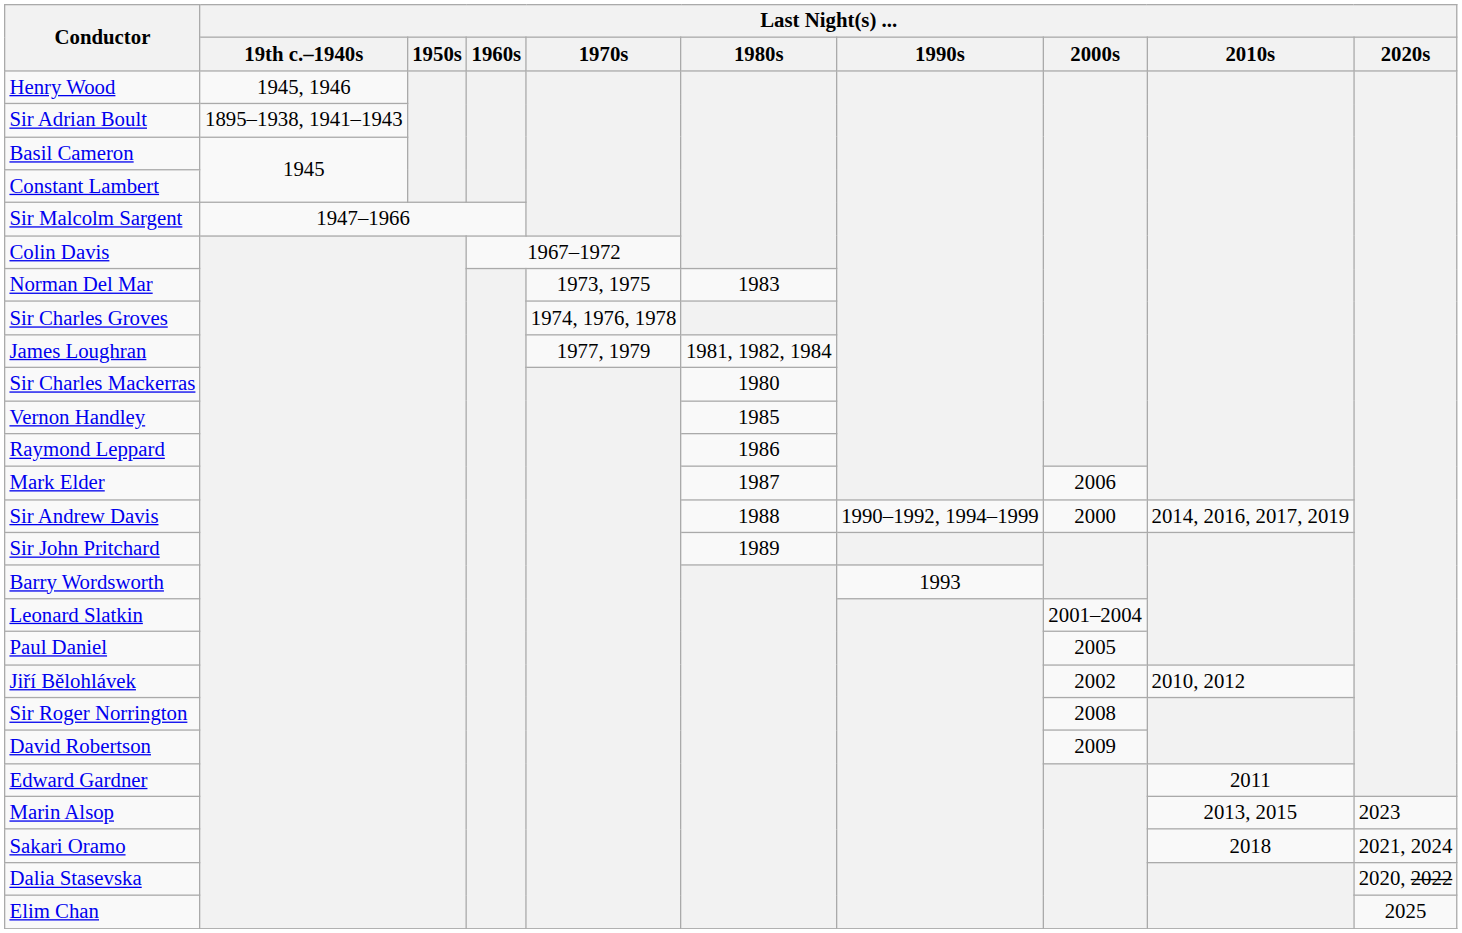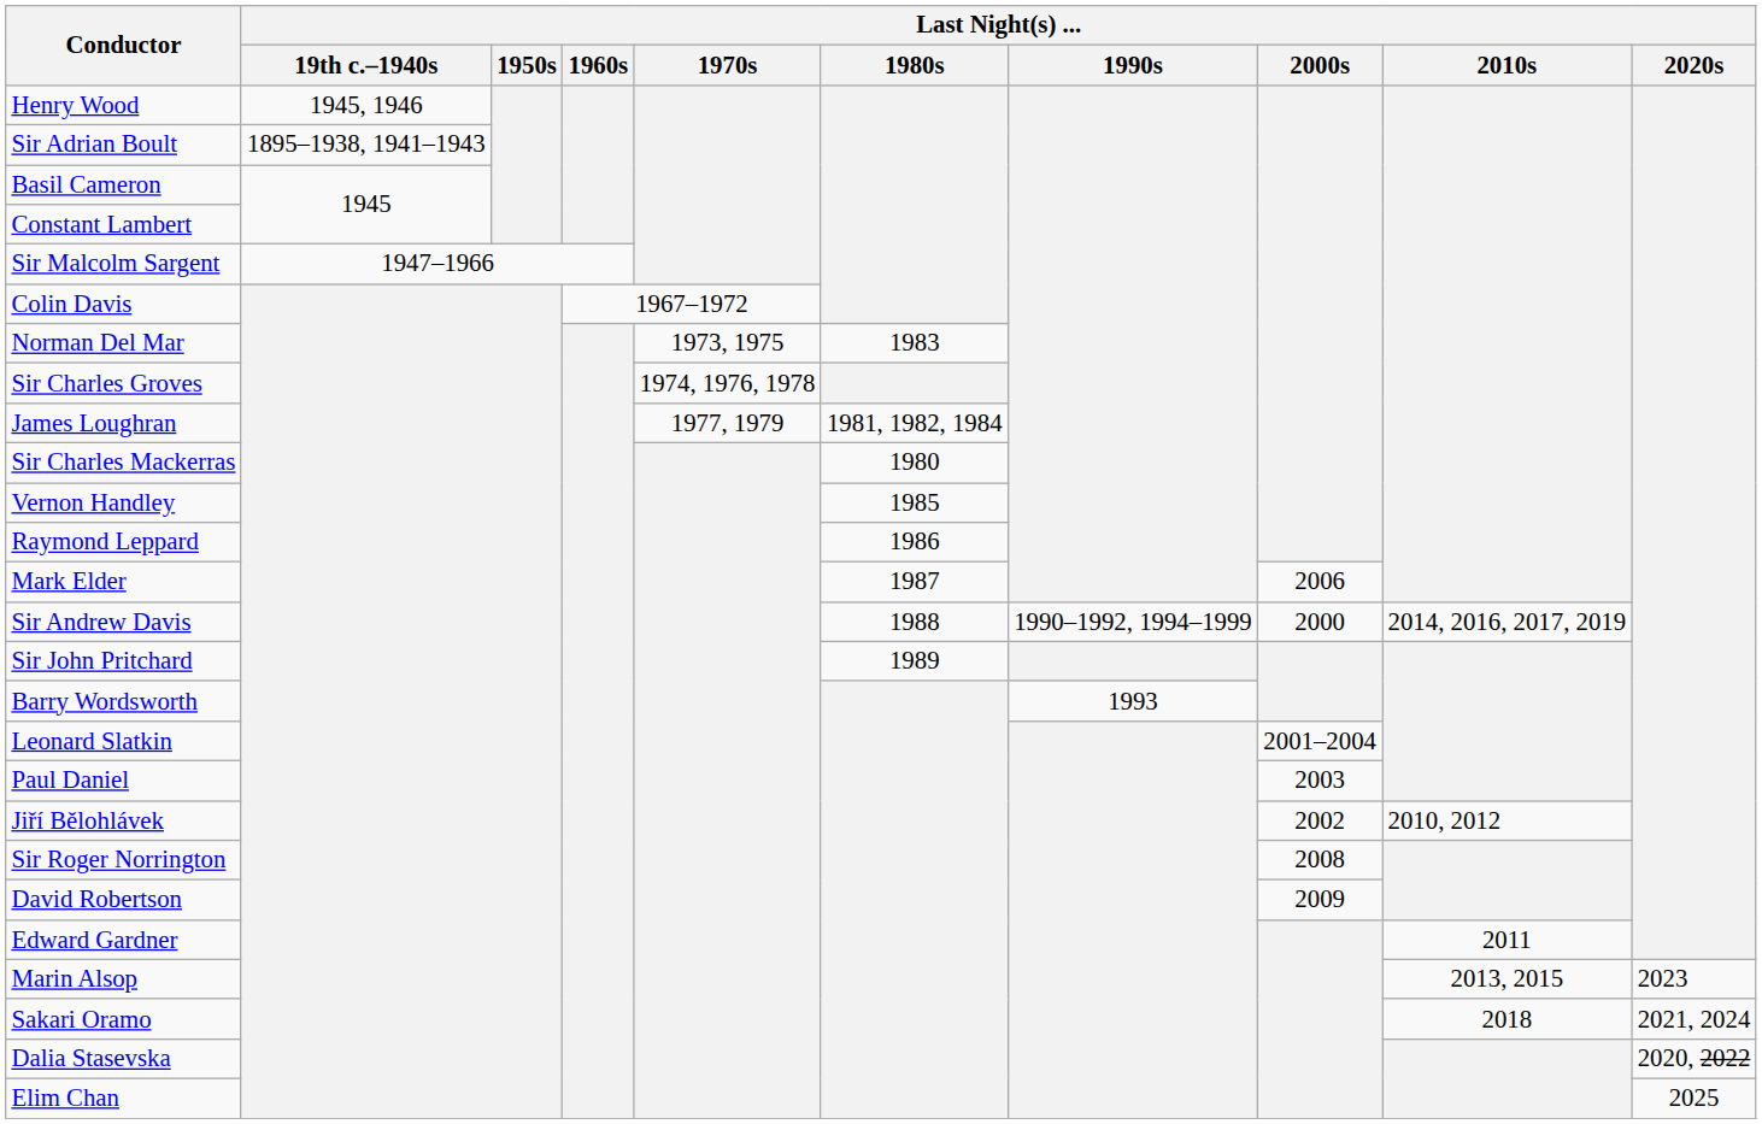Paul Daniel | Last Night(s) ... / 2000s: 2005 -> 2003
